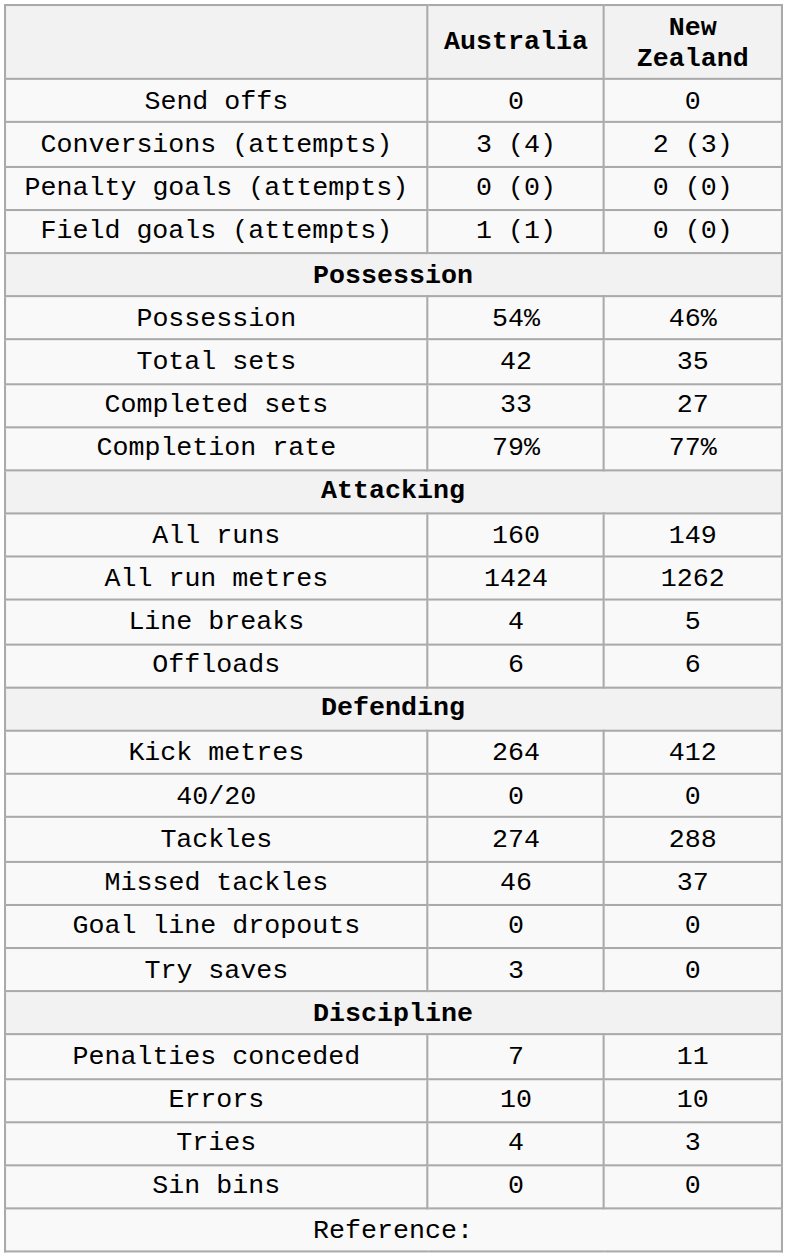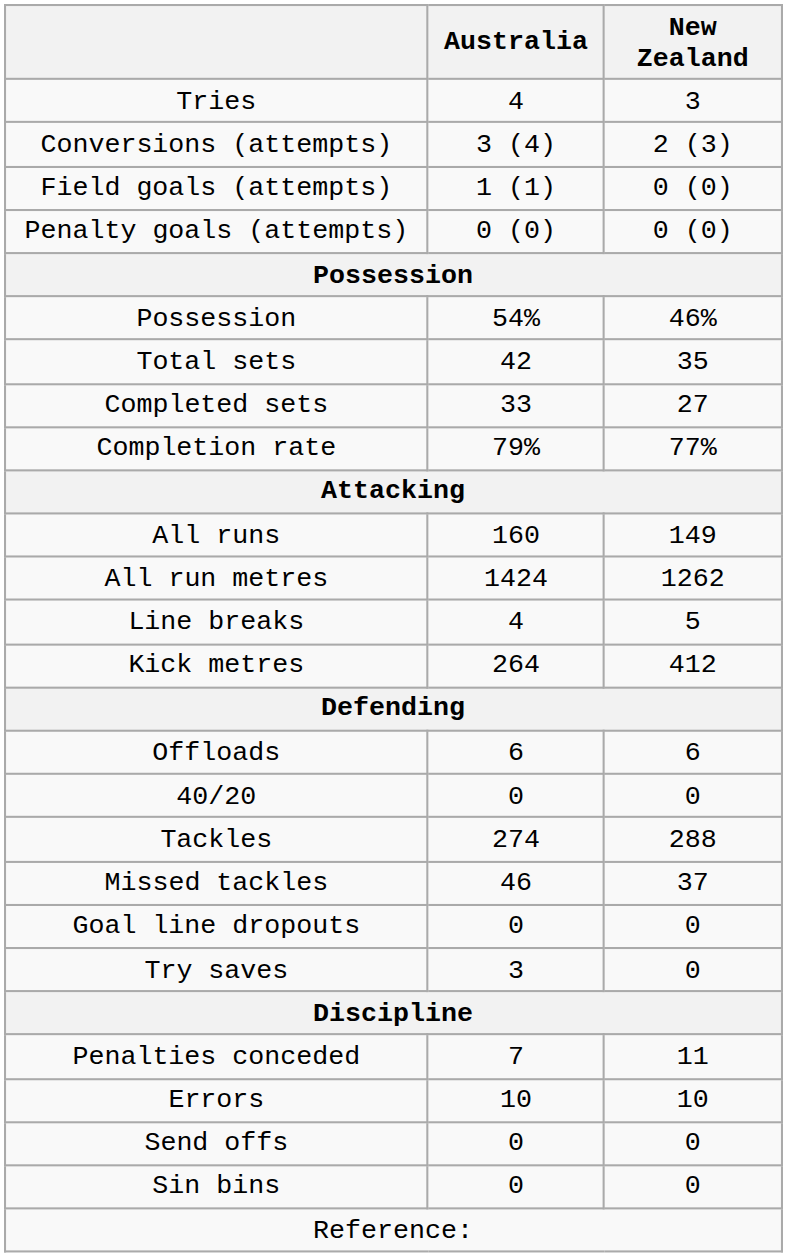rows swapped: Tries <-> Send offs
rows swapped: Penalty goals (attempts) <-> Field goals (attempts)
rows swapped: Offloads <-> Kick metres
